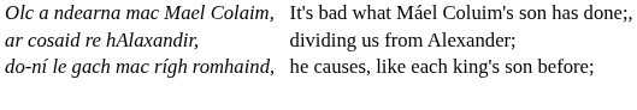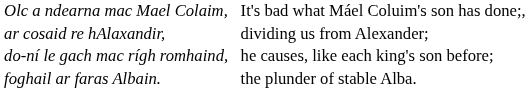+ row: foghail ar faras Albain. | the plunder of stable Alba.
